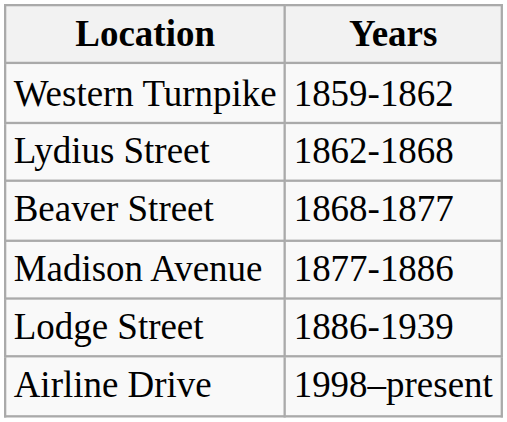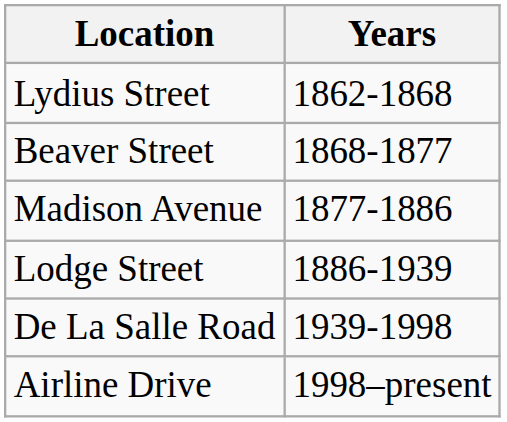- row: Western Turnpike | 1859-1862
+ row: De La Salle Road | 1939-1998
